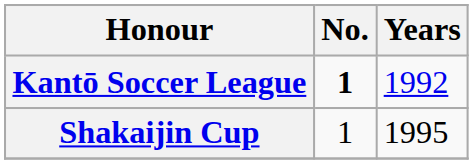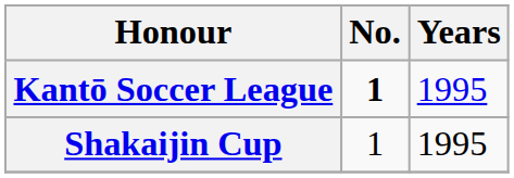Kantō Soccer League | Years: 1992 -> 1995
